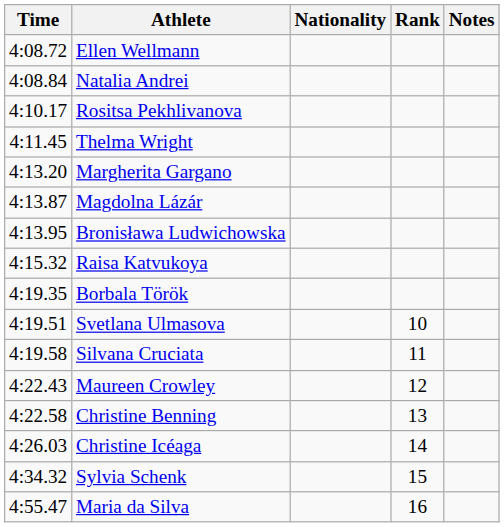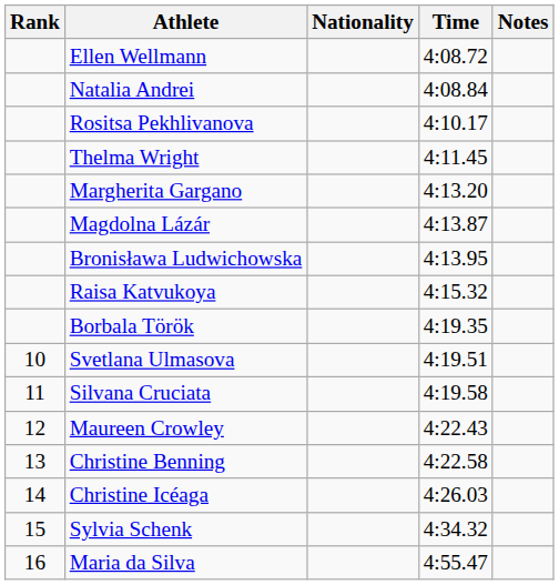columns swapped: Rank <-> Time
